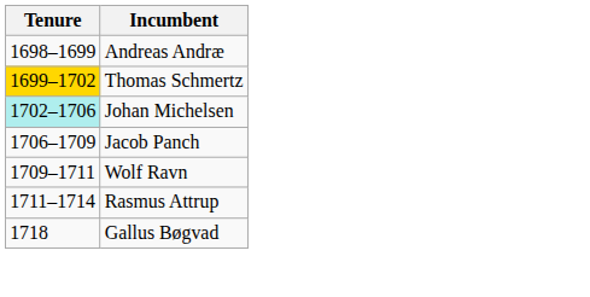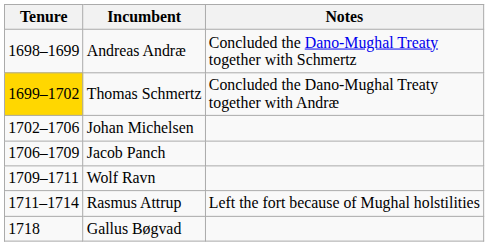+ column: Notes | Concluded the Dano-Mughal Treaty together with Schmertz | Concluded the Dano-Mughal Treaty together with Andræ | Left the fort because of Mughal holstilities
Johan Michelsen | Tenure: paleturquoise background -> no background
